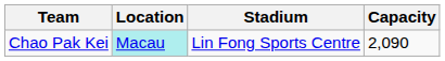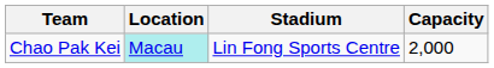Chao Pak Kei | Capacity: 2,090 -> 2,000
